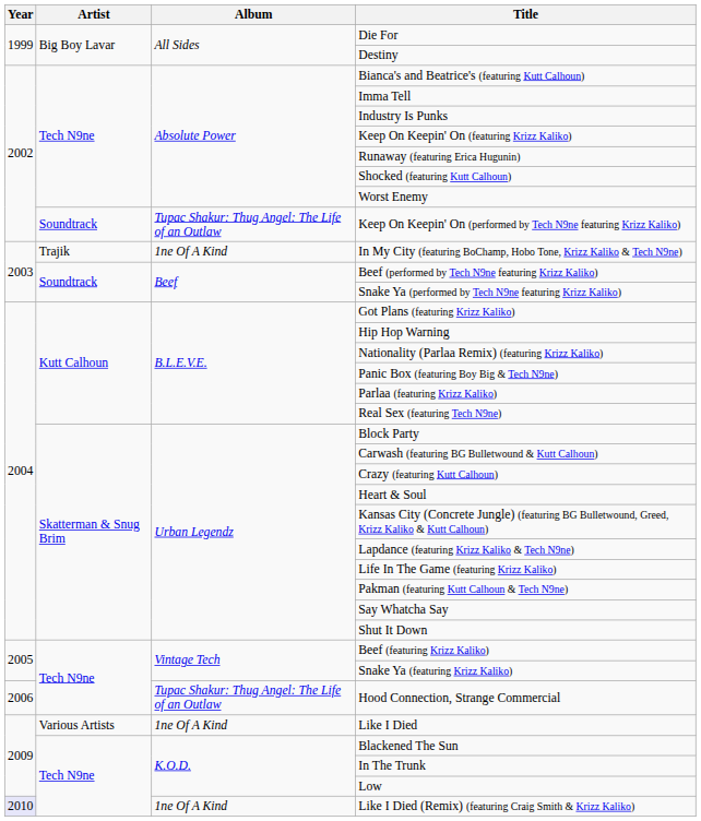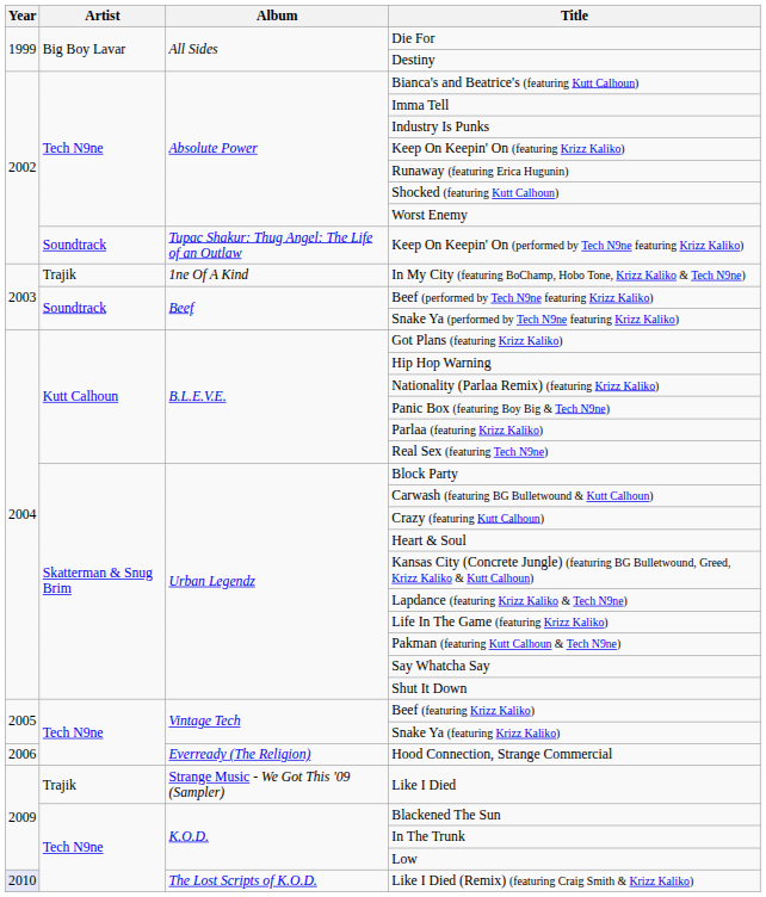Hood Connection, Strange Commercial | Album: Tupac Shakur: Thug Angel: The Life of an Outlaw -> Everready (The Religion)
Like I Died | Artist: Various Artists -> Trajik
Like I Died | Album: 1ne Of A Kind -> Strange Music - We Got This '09 (Sampler)
Like I Died (Remix) (featuring Craig Smith & Krizz Kaliko) | Album: 1ne Of A Kind -> The Lost Scripts of K.O.D.
